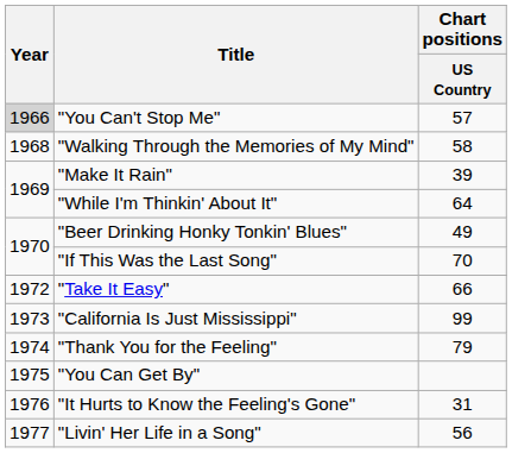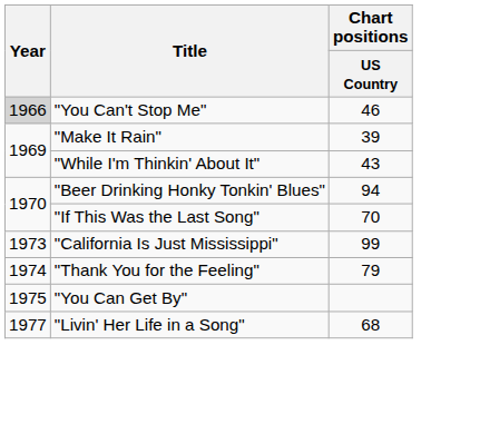"You Can't Stop Me" | Chart positions / US Country: 57 -> 46
- row: 1968 | "Walking Through the Memories of My Mind" | 58
"While I'm Thinkin' About It" | Chart positions / US Country: 64 -> 43
"Beer Drinking Honky Tonkin' Blues" | Chart positions / US Country: 49 -> 94
- row: 1972 | "Take It Easy" | 66
- row: 1976 | "It Hurts to Know the Feeling's Gone" | 31
"Livin' Her Life in a Song" | Chart positions / US Country: 56 -> 68
